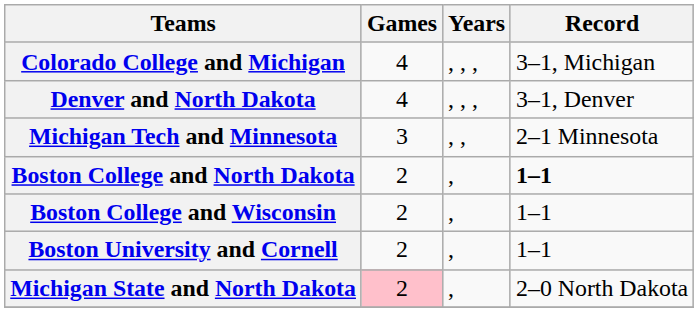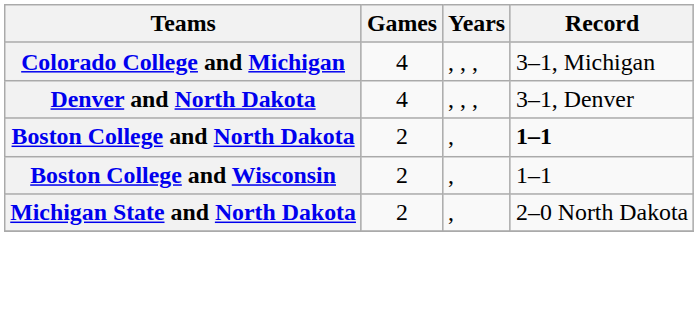- row: Michigan Tech and Minnesota | 3 | , , | 2–1 Minnesota
- row: Boston University and Cornell | 2 | , | 1–1
Michigan State and North Dakota | Games: pink background -> no background
